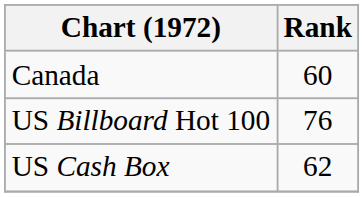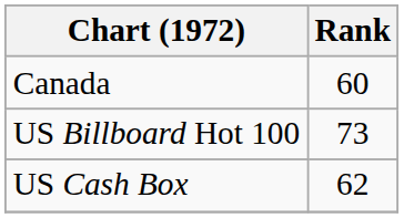US Billboard Hot 100 | Rank: 76 -> 73
